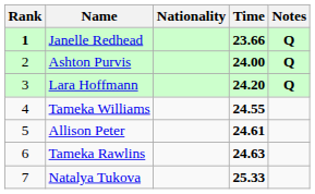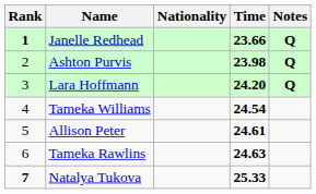Ashton Purvis | Time: 24.00 -> 23.98
Tameka Williams | Time: 24.55 -> 24.54
Natalya Tukova | Rank: normal -> bold
